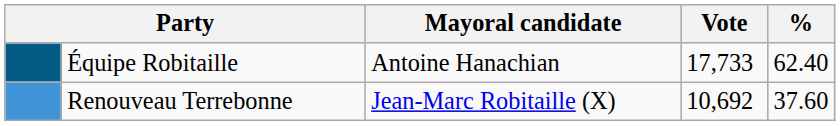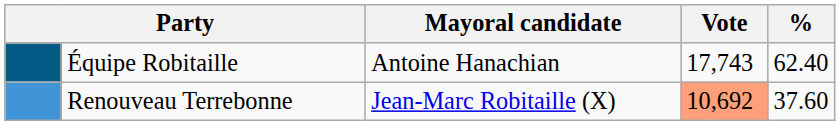Équipe Robitaille | Vote: 17,733 -> 17,743
Renouveau Terrebonne | Vote: no background -> lightsalmon background
